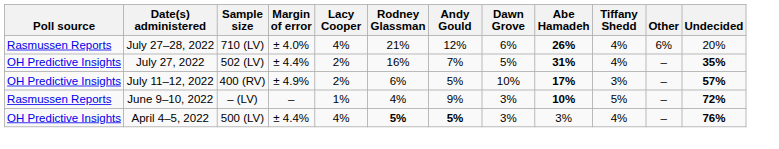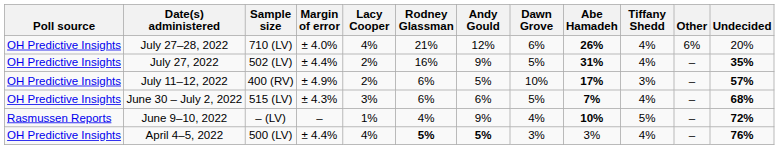July 27–28, 2022 | Poll source: Rasmussen Reports -> OH Predictive Insights
July 27, 2022 | Andy Gould: 7% -> 9%
+ row: OH Predictive Insights | June 30 – July 2, 2022 | 515 (LV) | ± 4.3% | 3% | 6% | 6% | 5% | 7% | 4% | – | 68%
June 9–10, 2022 | Dawn Grove: 3% -> 4%
